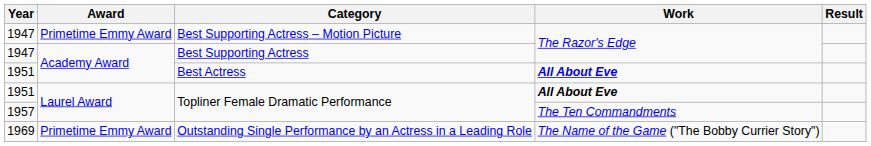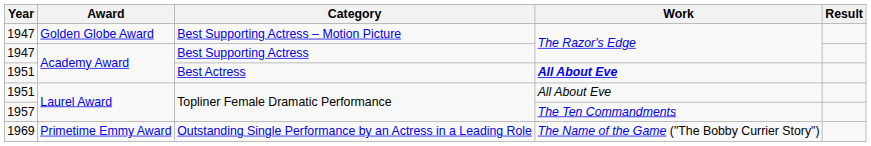Best Supporting Actress – Motion Picture | Award: Primetime Emmy Award -> Golden Globe Award
1951 / Topliner Female Dramatic Performance | Work: bold -> normal
